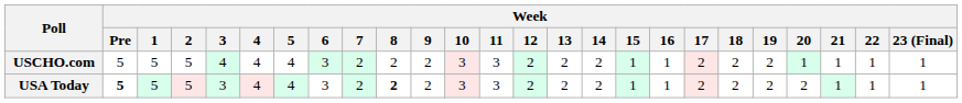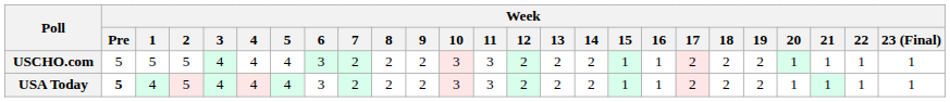USA Today | Week / 1: 5 -> 4
USA Today | Week / 3: 3 -> 4
USA Today | Week / 8: bold -> normal
USA Today | Week / 20: 2 -> 1
